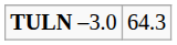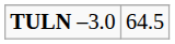TULN –3.0 | column 2: 64.3 -> 64.5
